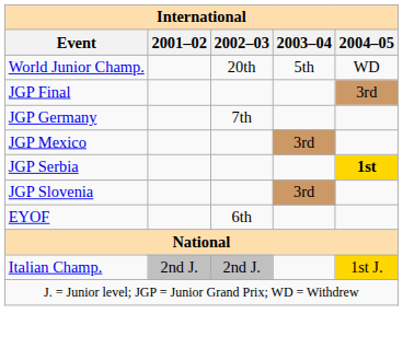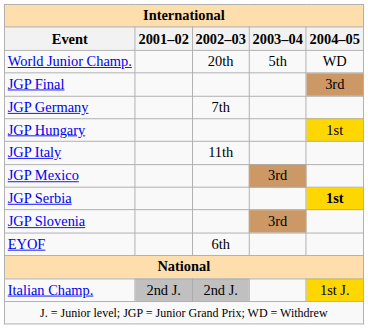+ row: JGP Hungary | 1st
+ row: JGP Italy | 11th
